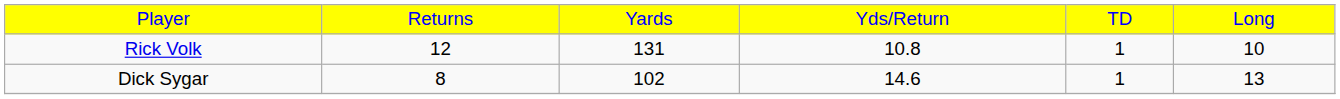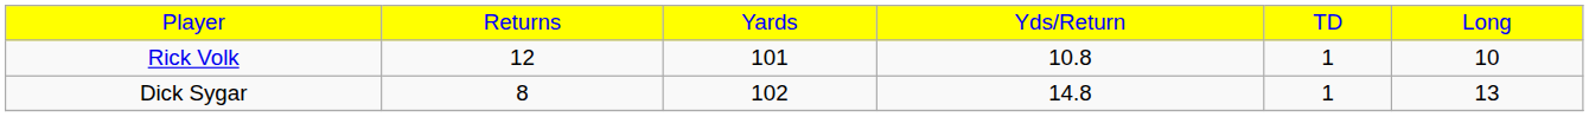Rick Volk | column 3: 131 -> 101
Dick Sygar | column 4: 14.6 -> 14.8
